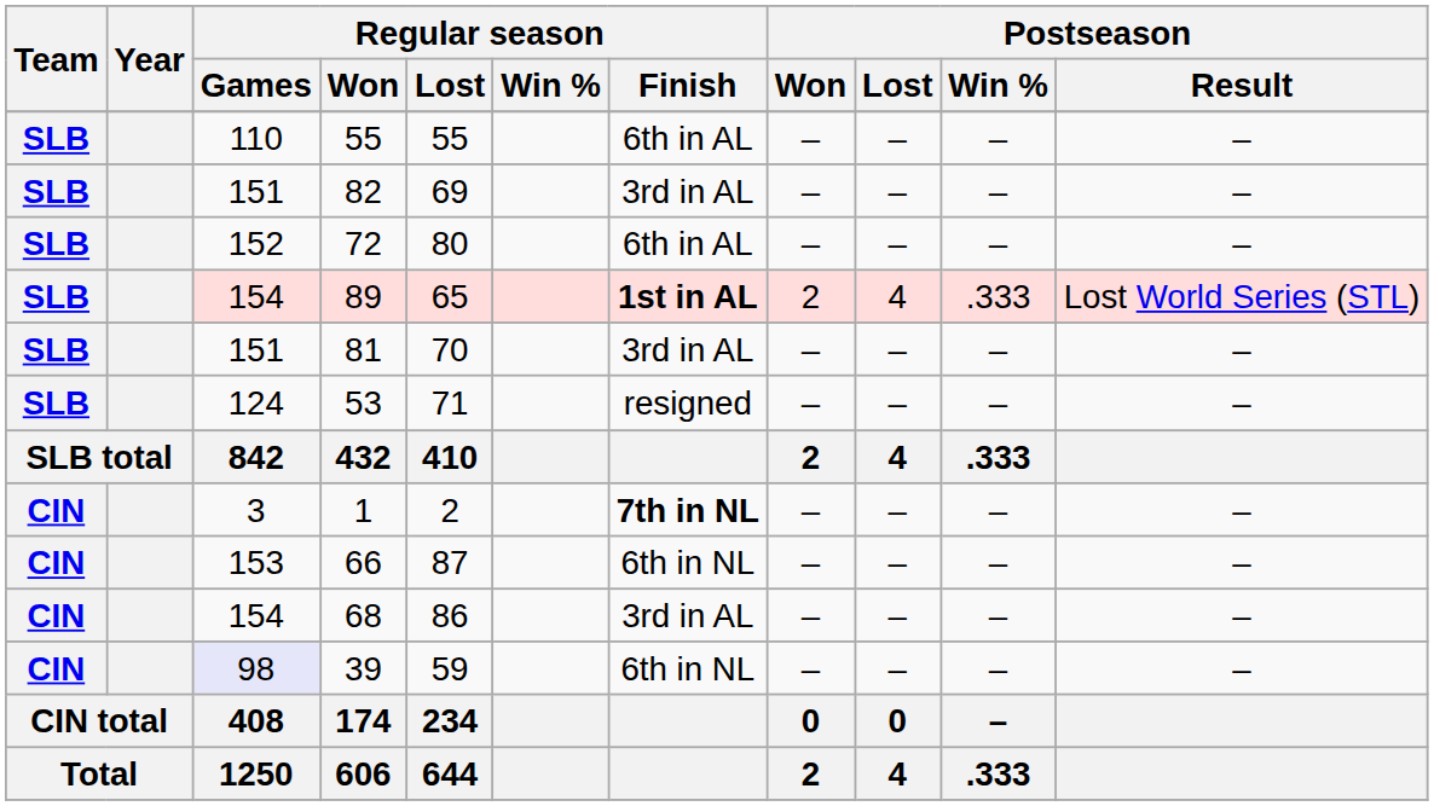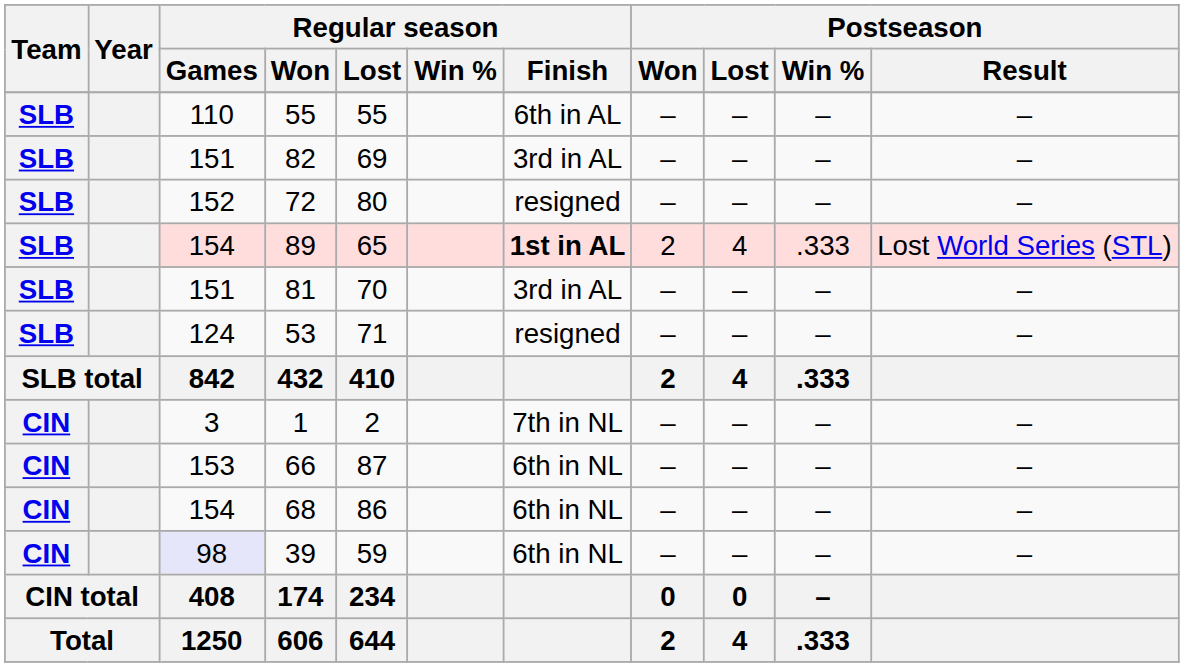72 | Regular season / Finish: 6th in AL -> resigned
1 | Regular season / Finish: bold -> normal
68 | Regular season / Finish: 3rd in AL -> 6th in NL
